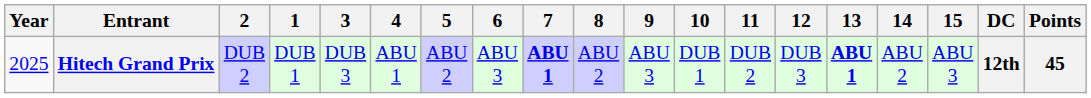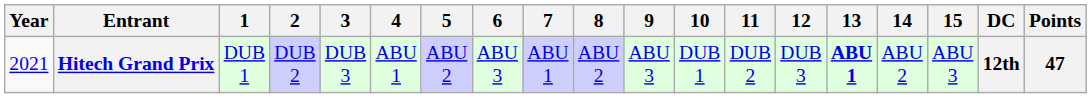columns swapped: 1 <-> 2
Hitech Grand Prix | Year: 2025 -> 2021
Hitech Grand Prix | 7: bold -> normal
Hitech Grand Prix | Points: 45 -> 47
